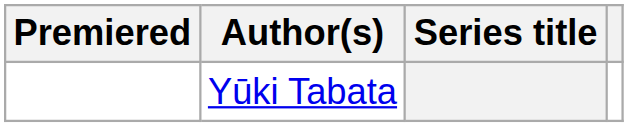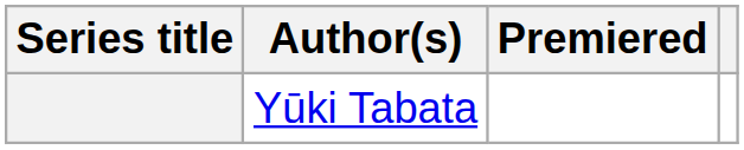columns swapped: Series title <-> Premiered
